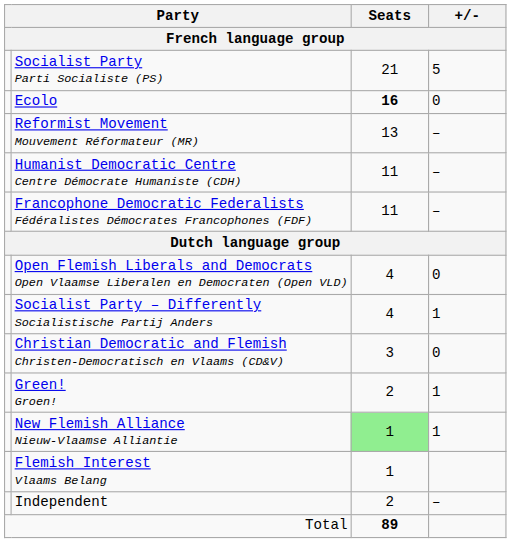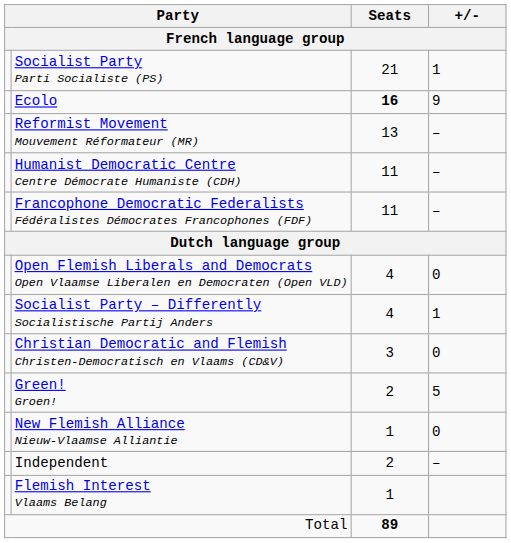Socialist Party Parti Socialiste (PS) | +/-: 5 -> 1
Ecolo | +/-: 0 -> 9
Green! Groen! | +/-: 1 -> 5
New Flemish Alliance Nieuw-Vlaamse Alliantie | Seats: lightgreen background -> no background
New Flemish Alliance Nieuw-Vlaamse Alliantie | +/-: 1 -> 0
rows swapped: Flemish Interest Vlaams Belang <-> Independent
